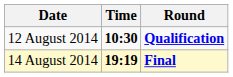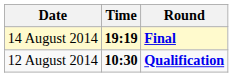rows swapped: 12 August 2014 <-> 14 August 2014
